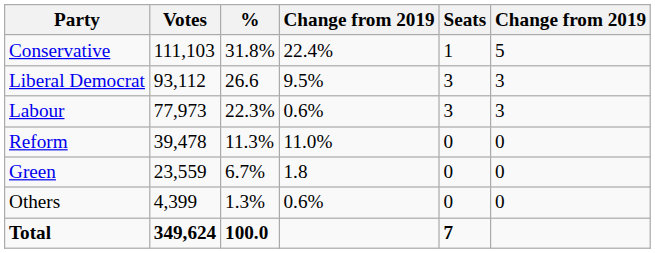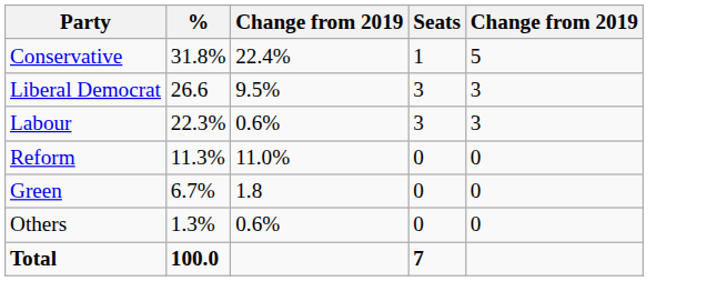- column: Votes | 111,103 | 93,112 | 77,973 | 39,478 | 23,559 | 4,399 | 349,624
